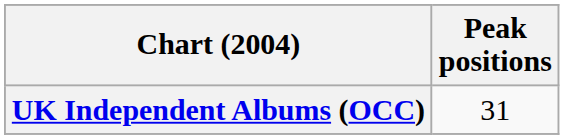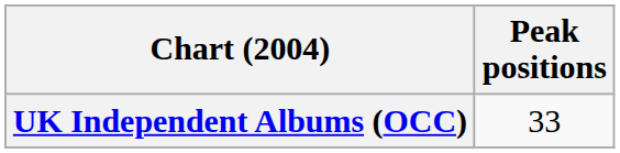UK Independent Albums (OCC) | Peak positions: 31 -> 33
